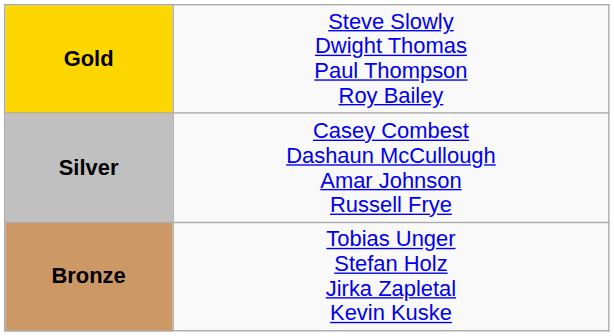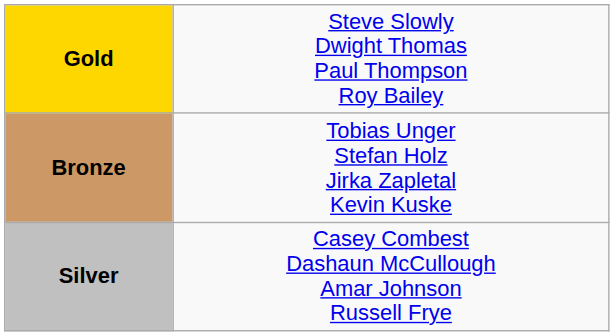rows swapped: Silver <-> Bronze
